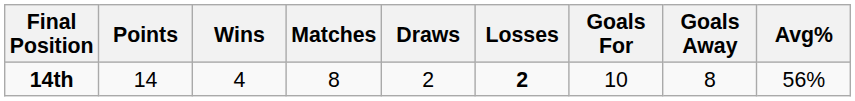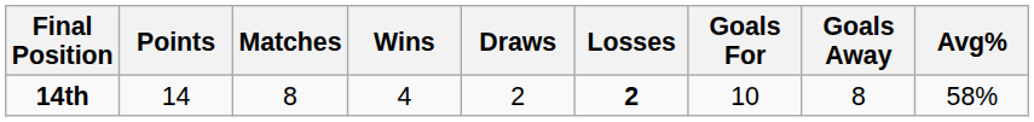columns swapped: Matches <-> Wins
14th | Avg%: 56% -> 58%
